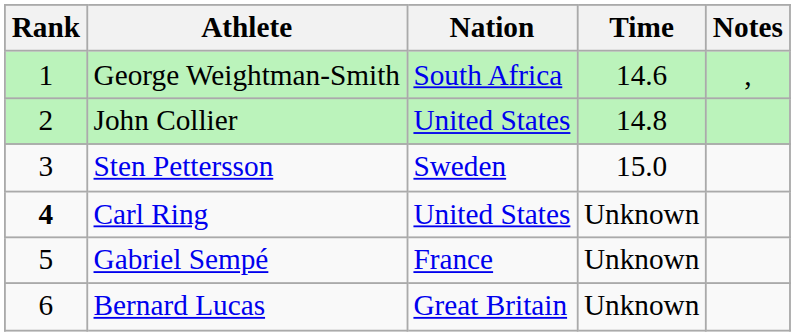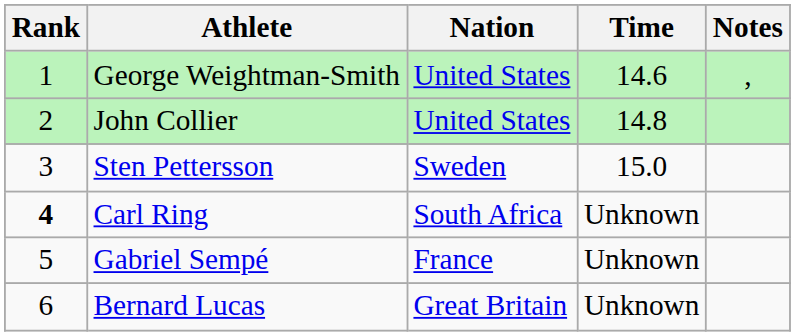George Weightman-Smith | Nation: South Africa -> United States
Carl Ring | Nation: United States -> South Africa
